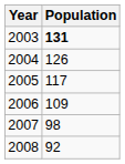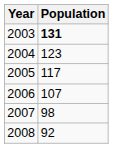2004 | Population: 126 -> 123
2006 | Population: 109 -> 107
